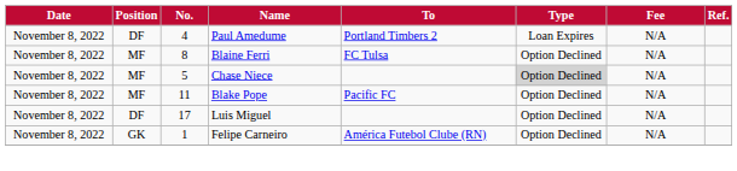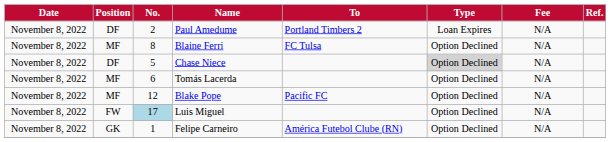Paul Amedume | No.: 4 -> 2
Chase Niece | Position: MF -> DF
+ row: November 8, 2022 | MF | 6 | Tomás Lacerda | Option Declined | N/A
Blake Pope | No.: 11 -> 12
Luis Miguel | Position: DF -> FW
Luis Miguel | No.: no background -> lightblue background
